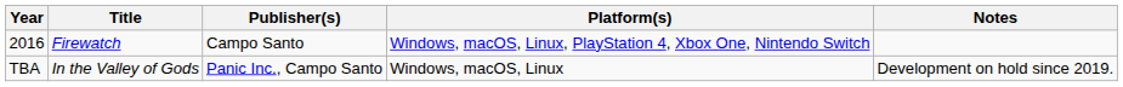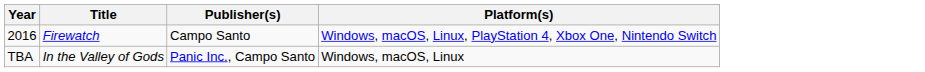- column: Notes | Development on hold since 2019.
